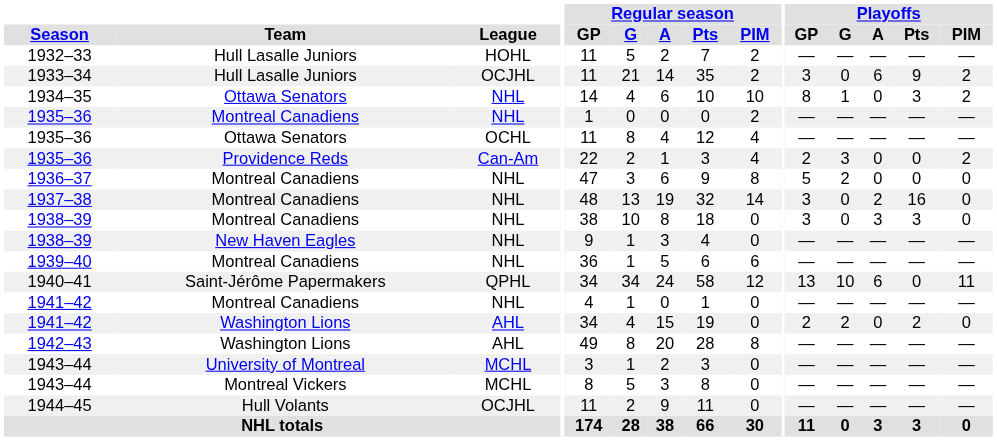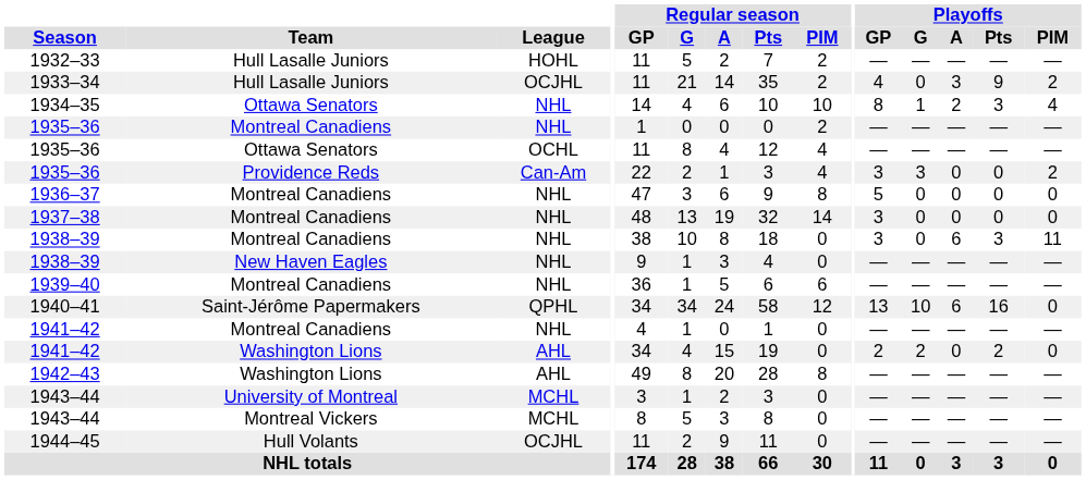1933–34 | Playoffs / GP: 3 -> 4
1933–34 | Playoffs / A: 6 -> 3
1934–35 | Playoffs / A: 0 -> 2
1934–35 | Playoffs / PIM: 2 -> 4
1935–36 / Providence Reds | Playoffs / GP: 2 -> 3
1936–37 | Playoffs / G: 2 -> 0
1937–38 | Playoffs / A: 2 -> 0
1937–38 | Playoffs / Pts: 16 -> 0
1938–39 / Montreal Canadiens | Playoffs / A: 3 -> 6
1938–39 / Montreal Canadiens | Playoffs / PIM: 0 -> 11
1940–41 | Playoffs / Pts: 0 -> 16
1940–41 | Playoffs / PIM: 11 -> 0
